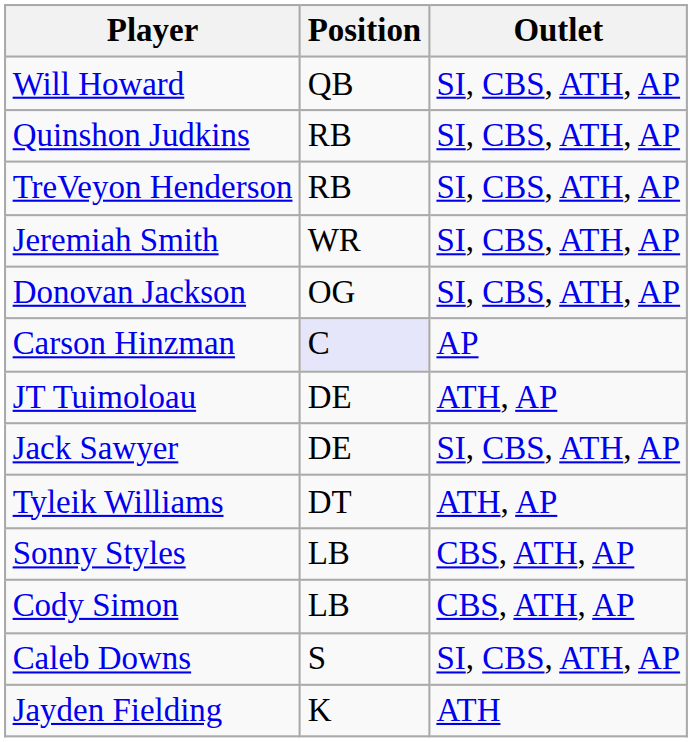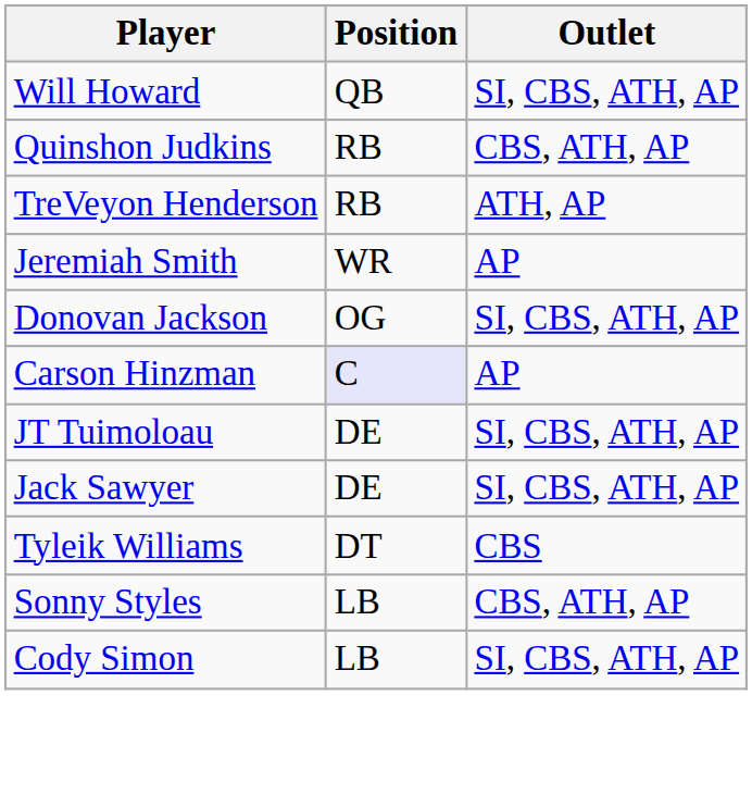Quinshon Judkins | Outlet: SI, CBS, ATH, AP -> CBS, ATH, AP
TreVeyon Henderson | Outlet: SI, CBS, ATH, AP -> ATH, AP
Jeremiah Smith | Outlet: SI, CBS, ATH, AP -> AP
JT Tuimoloau | Outlet: ATH, AP -> SI, CBS, ATH, AP
Tyleik Williams | Outlet: ATH, AP -> CBS
Cody Simon | Outlet: CBS, ATH, AP -> SI, CBS, ATH, AP
- row: Caleb Downs | S | SI, CBS, ATH, AP
- row: Jayden Fielding | K | ATH
